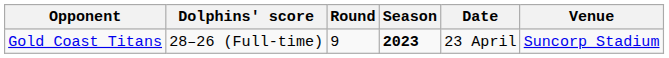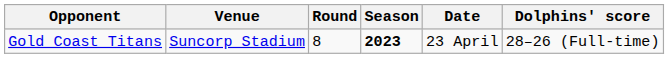columns swapped: Venue <-> Dolphins' score
Gold Coast Titans | Round: 9 -> 8
